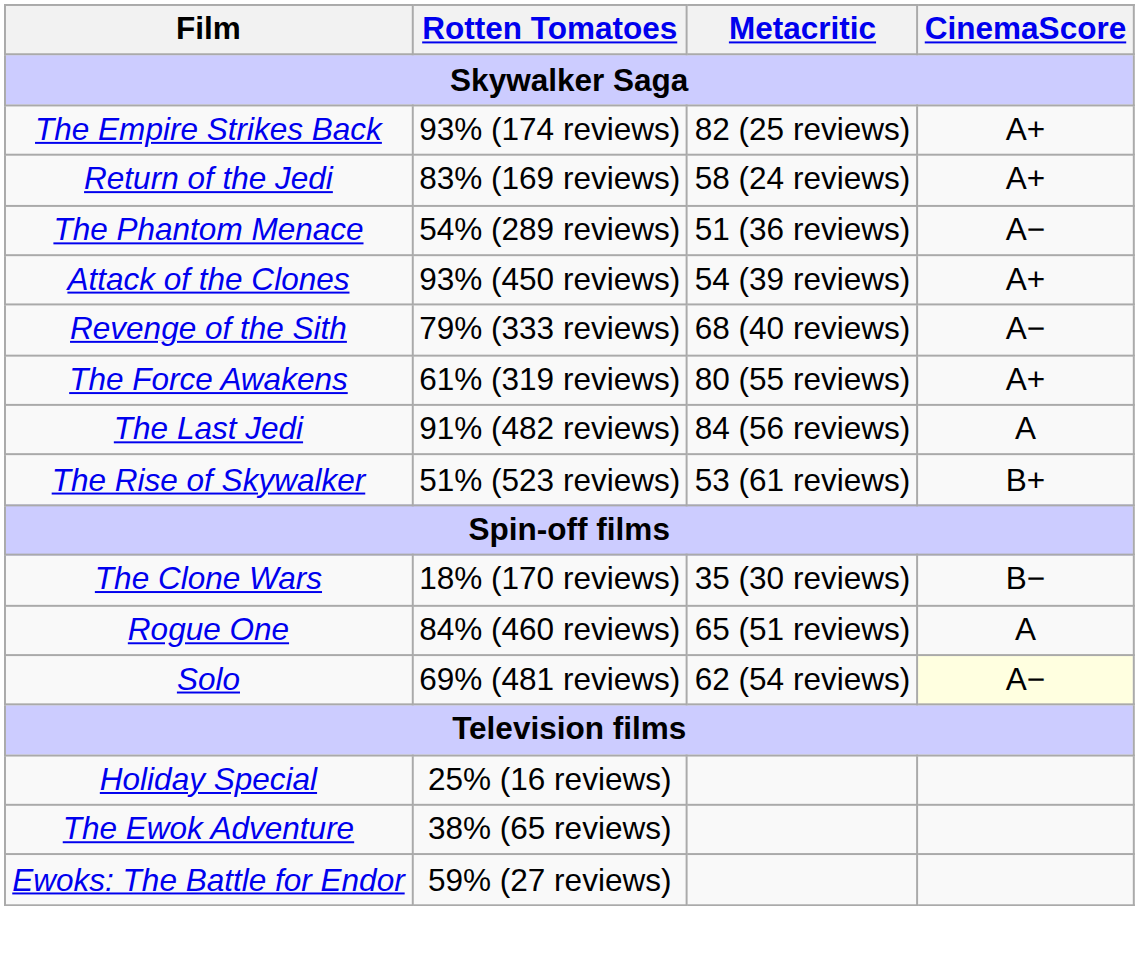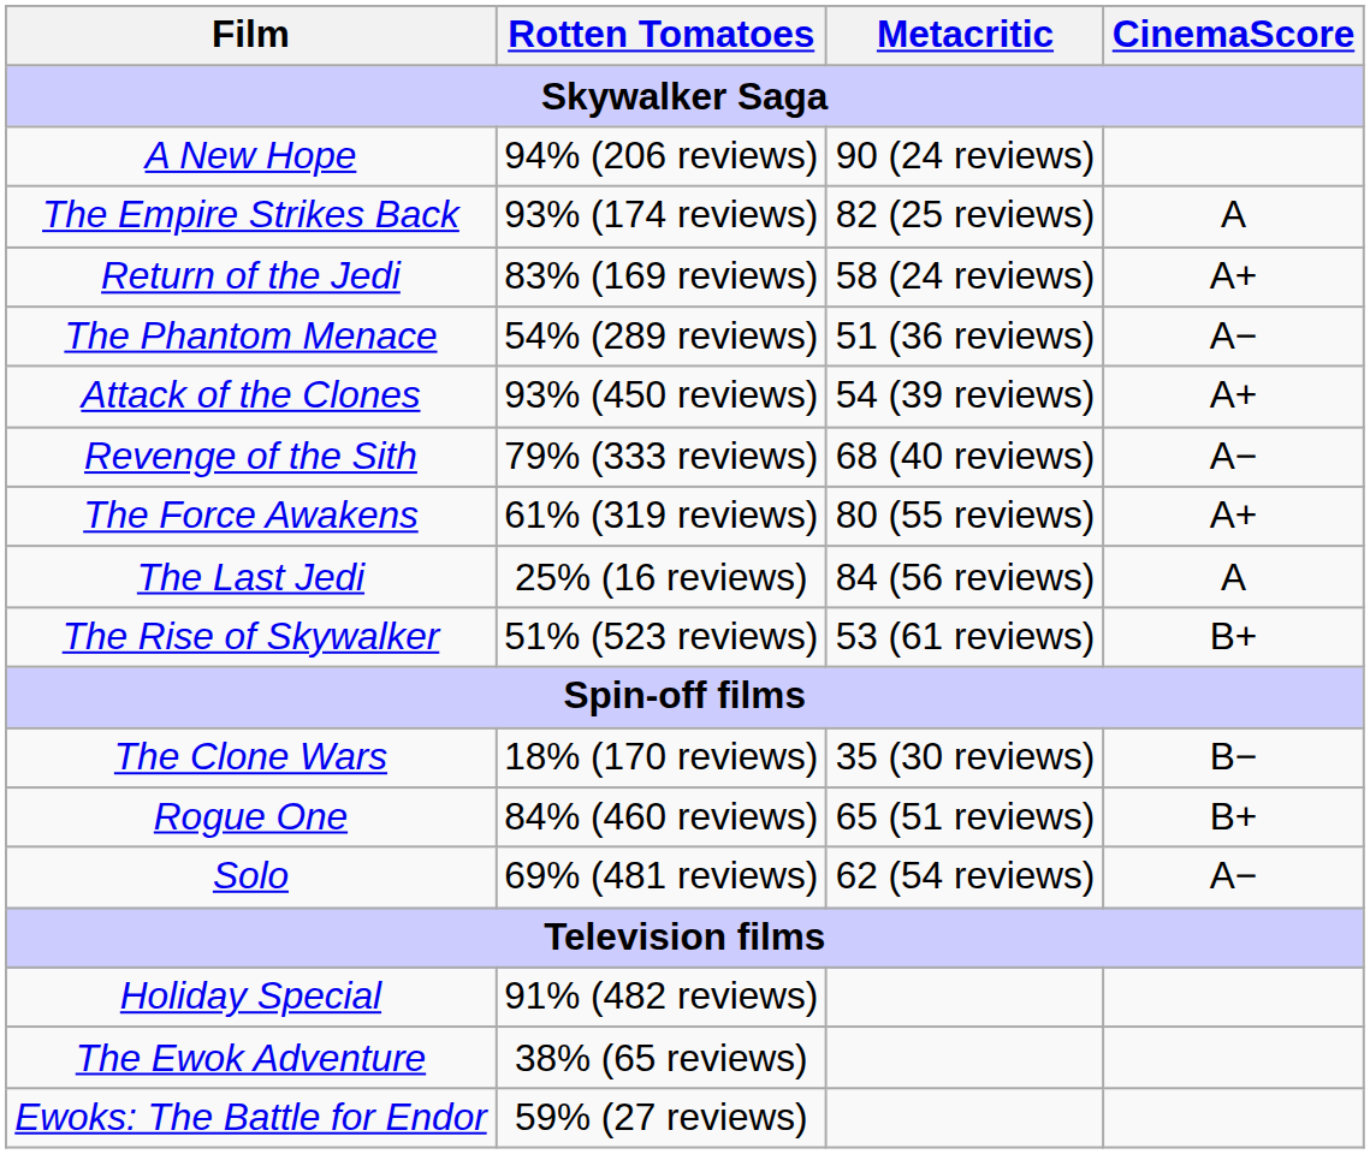+ row: A New Hope | 94% (206 reviews) | 90 (24 reviews)
The Empire Strikes Back | CinemaScore: A+ -> A
The Last Jedi | Rotten Tomatoes: 91% (482 reviews) -> 25% (16 reviews)
Rogue One | CinemaScore: A -> B+
Solo | CinemaScore: lightyellow background -> no background
Holiday Special | Rotten Tomatoes: 25% (16 reviews) -> 91% (482 reviews)
